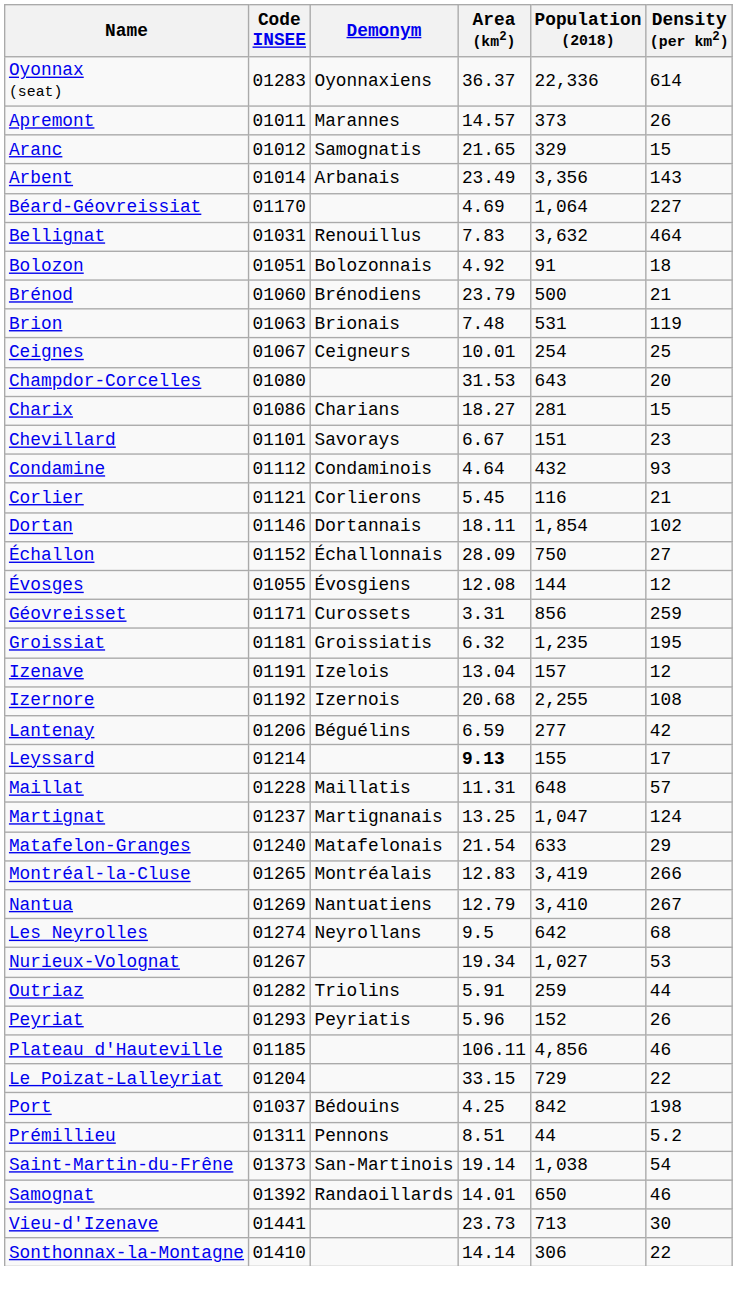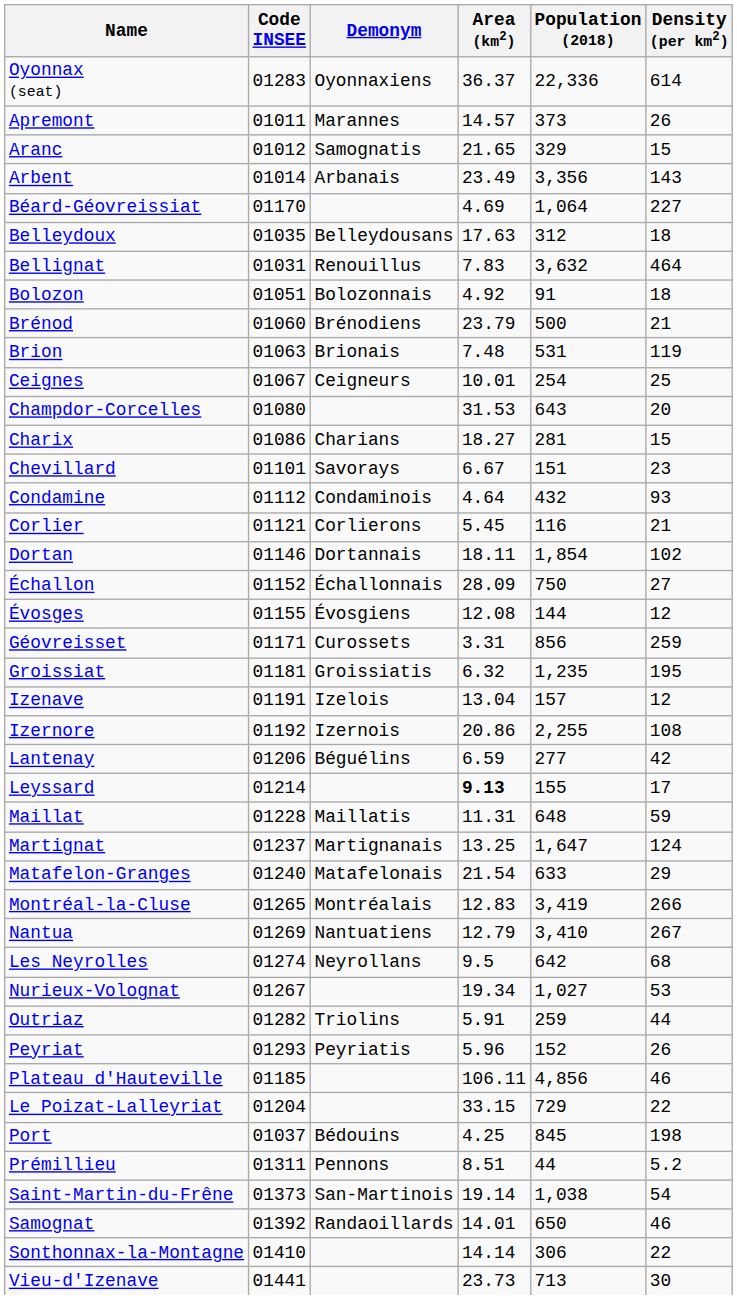+ row: Belleydoux | 01035 | Belleydousans | 17.63 | 312 | 18
Évosges | Code INSEE: 01055 -> 01155
Izernore | Area (km2): 20.68 -> 20.86
Maillat | Density (per km2): 57 -> 59
Martignat | Population (2018): 1,047 -> 1,647
Port | Population (2018): 842 -> 845
rows swapped: Sonthonnax-la-Montagne <-> Vieu-d'Izenave
